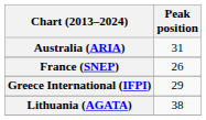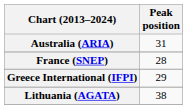France (SNEP) | Peak position: 26 -> 28
